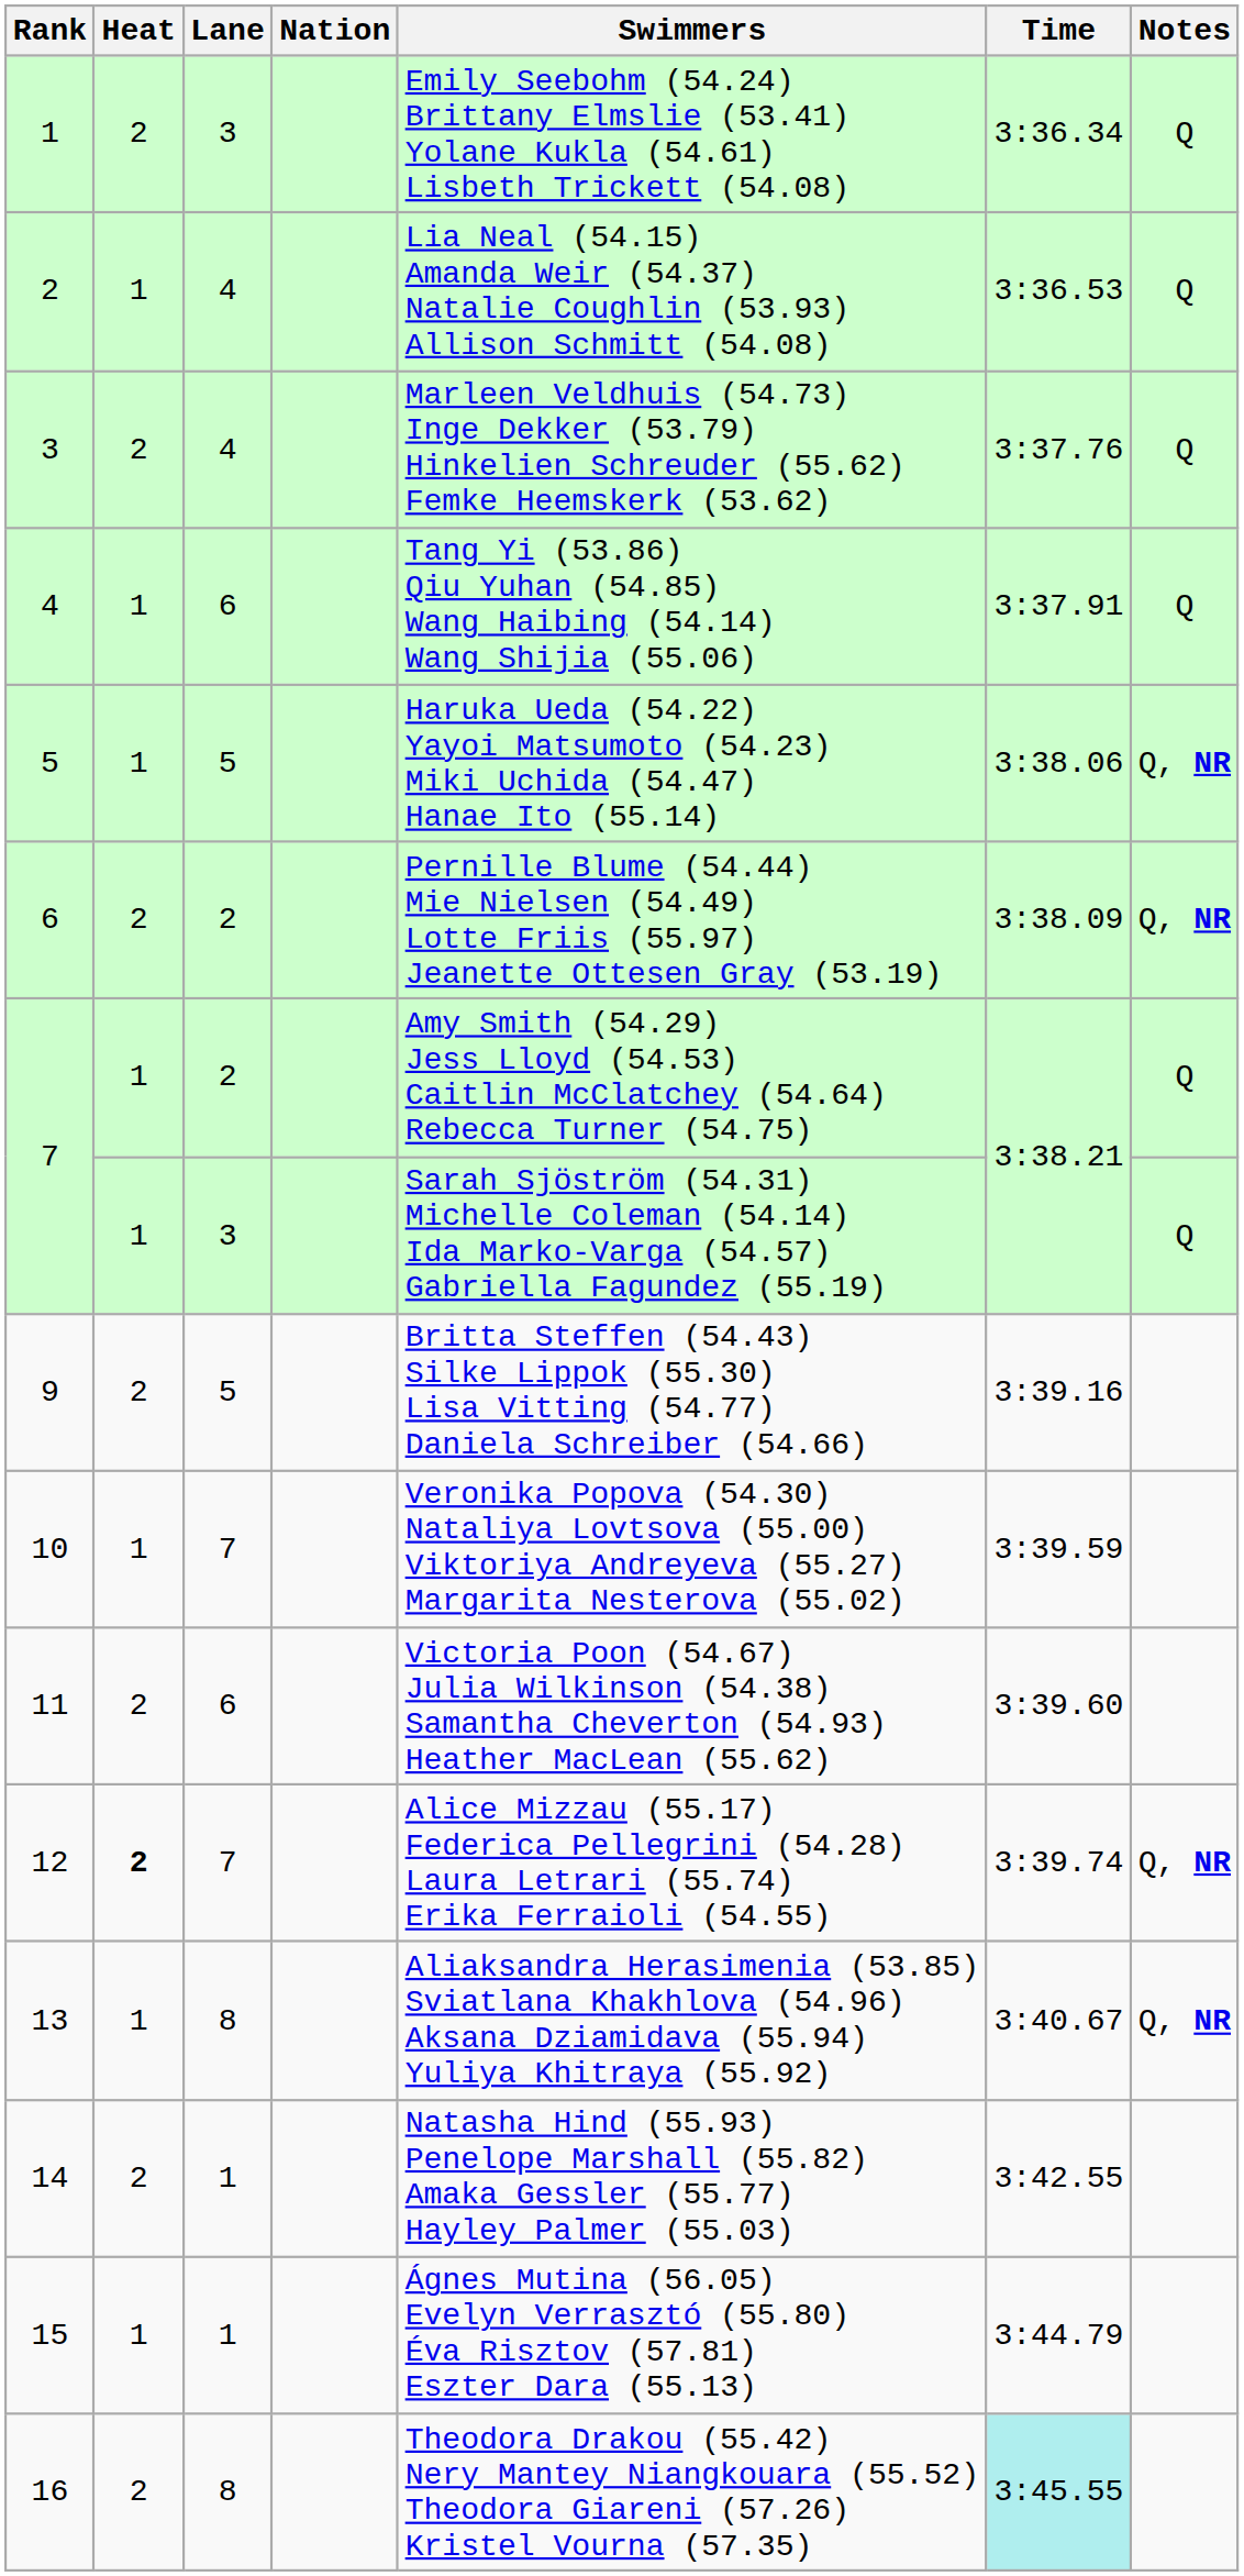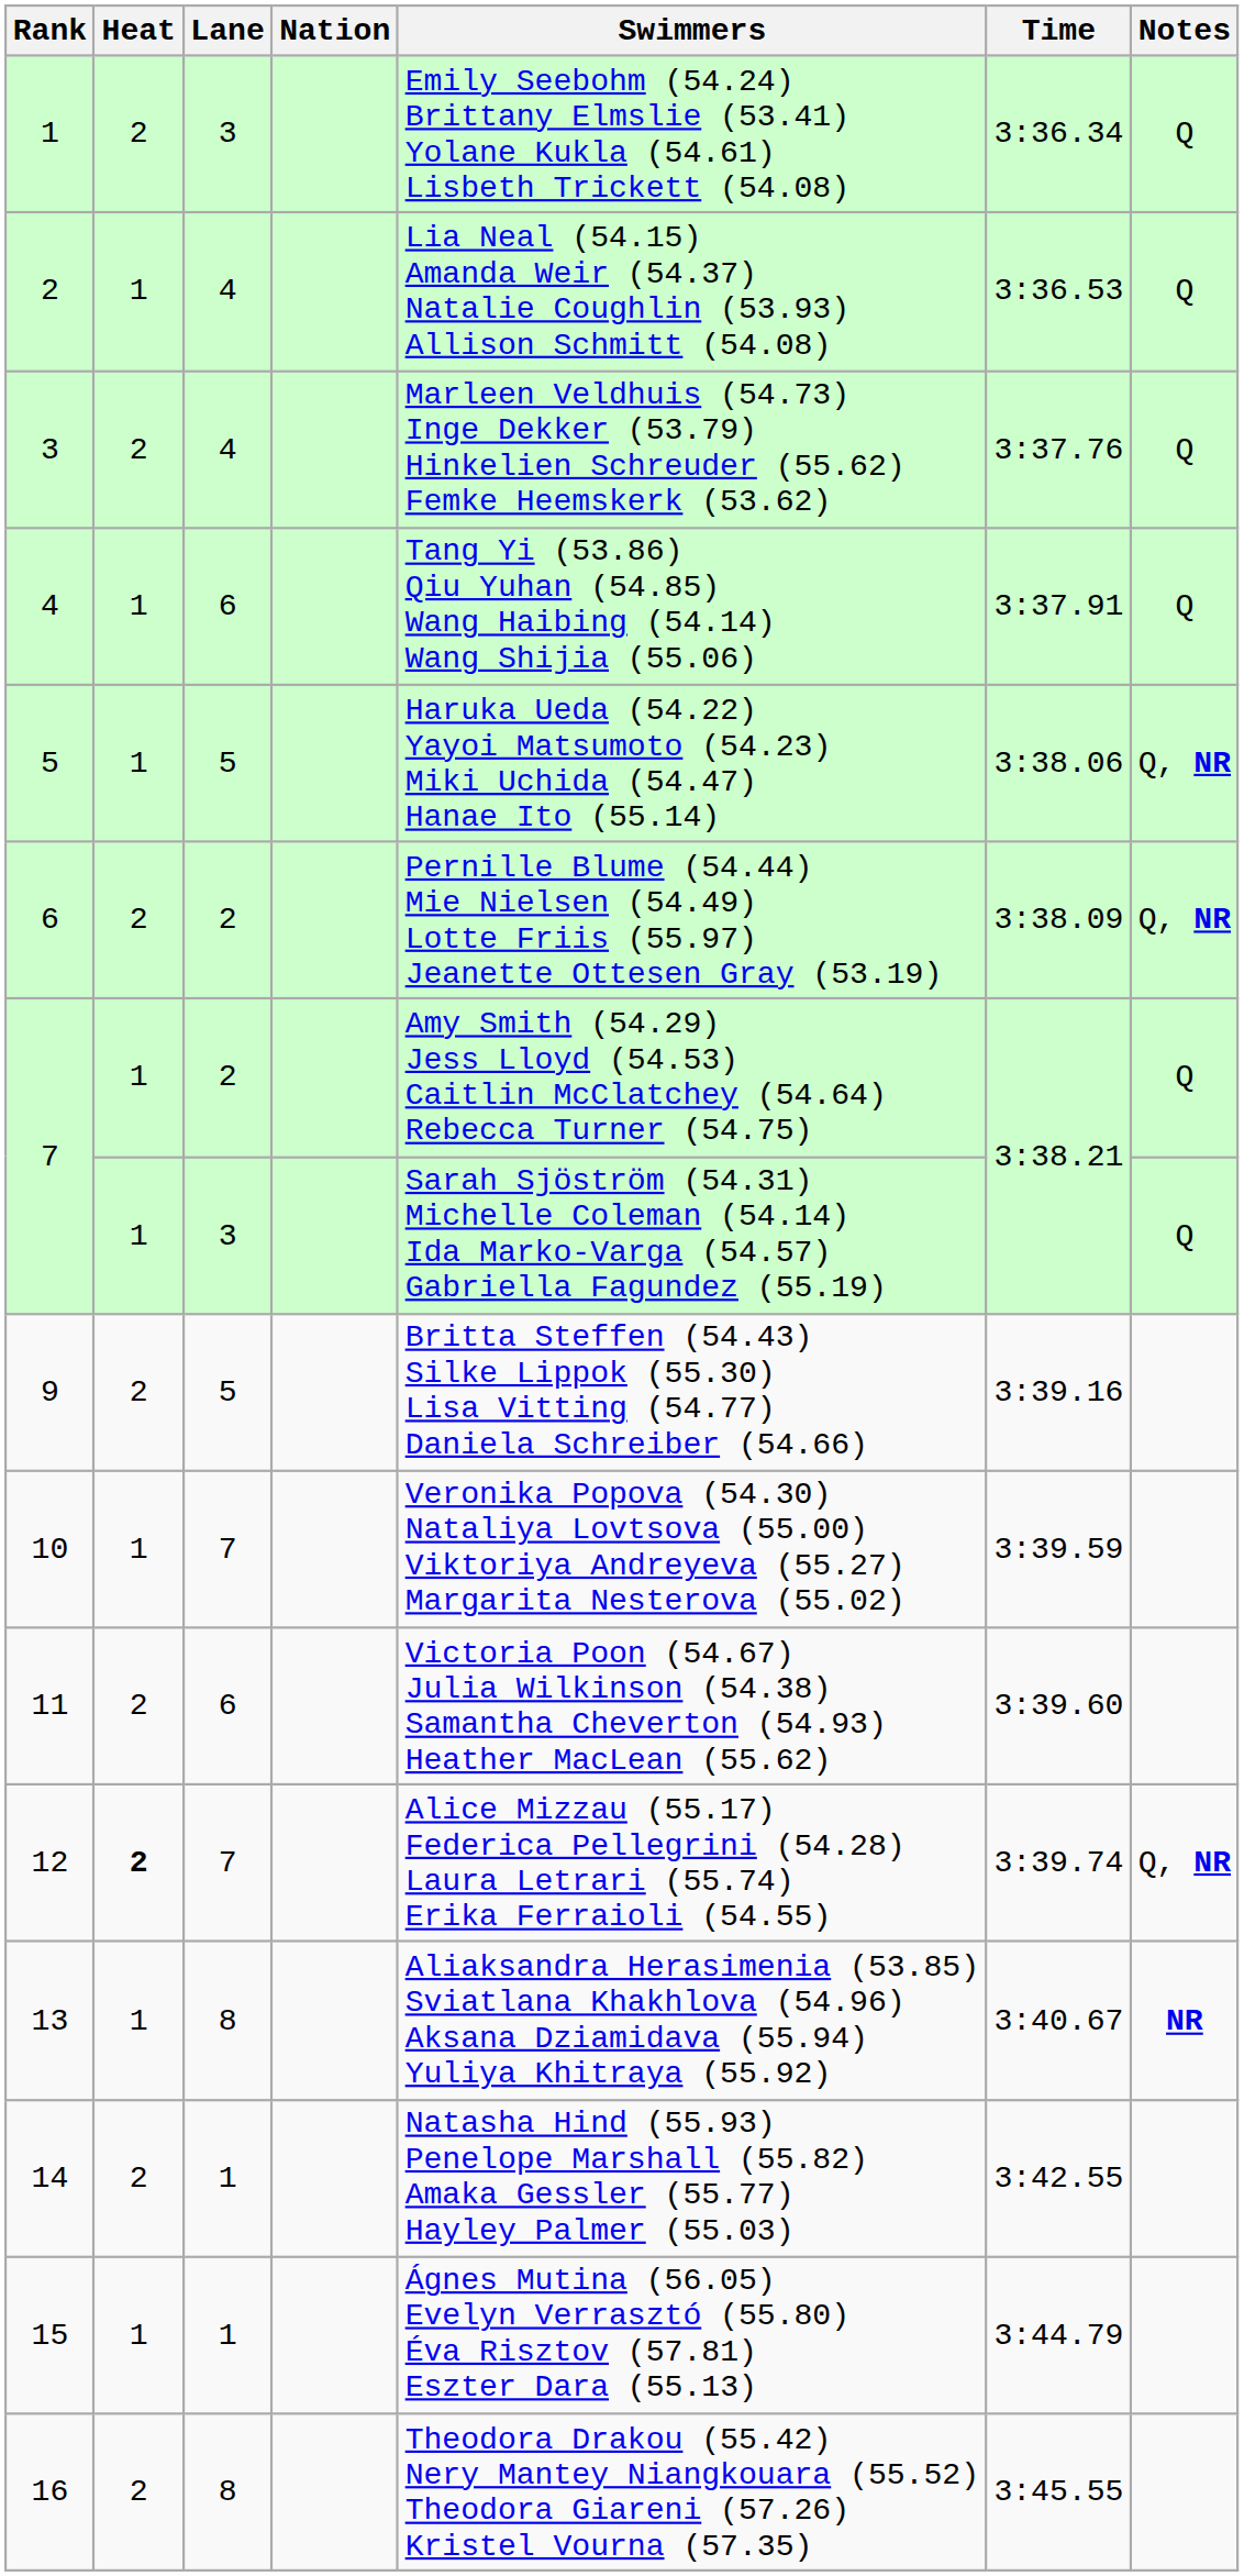13 | Notes: Q, NR -> NR
16 | Time: paleturquoise background -> no background
